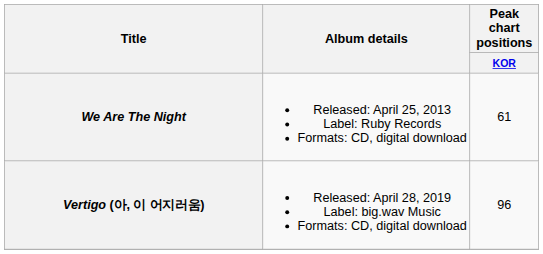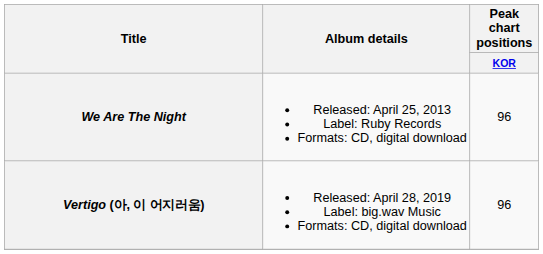We Are The Night | Peak chart positions / KOR: 61 -> 96
